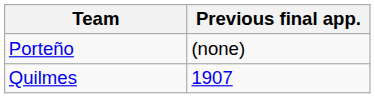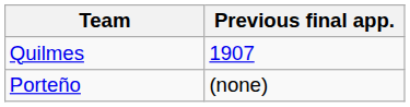rows swapped: Quilmes <-> Porteño
